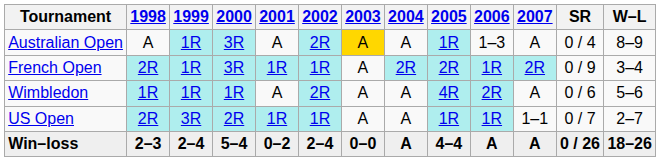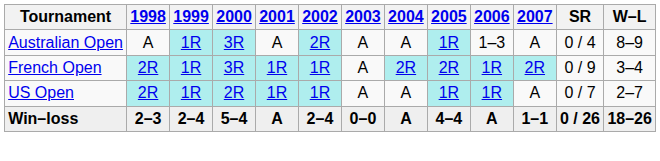Australian Open | 2003: gold background -> no background
- row: Wimbledon | 1R | 1R | 1R | A | 2R | A | A | 4R | 2R | A | 0 / 6 | 5–6
US Open | 1999: 3R -> 1R
US Open | 2007: 1–1 -> A
Win–loss | 2001: 0–2 -> A
Win–loss | 2007: A -> 1–1
